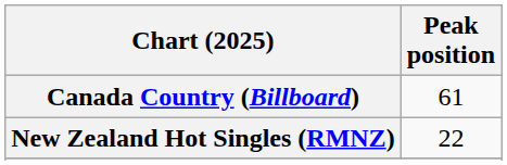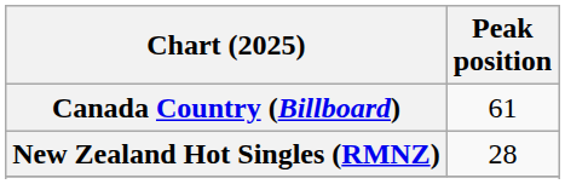New Zealand Hot Singles (RMNZ) | Peak position: 22 -> 28
